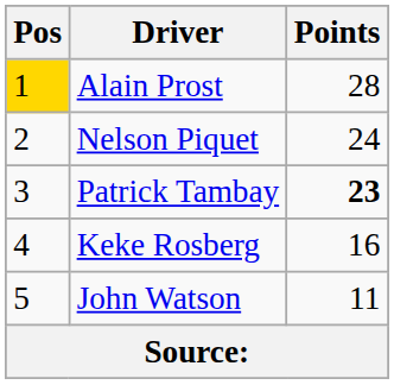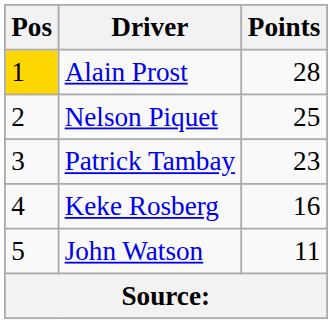Nelson Piquet | Points: 24 -> 25
Patrick Tambay | Points: bold -> normal
